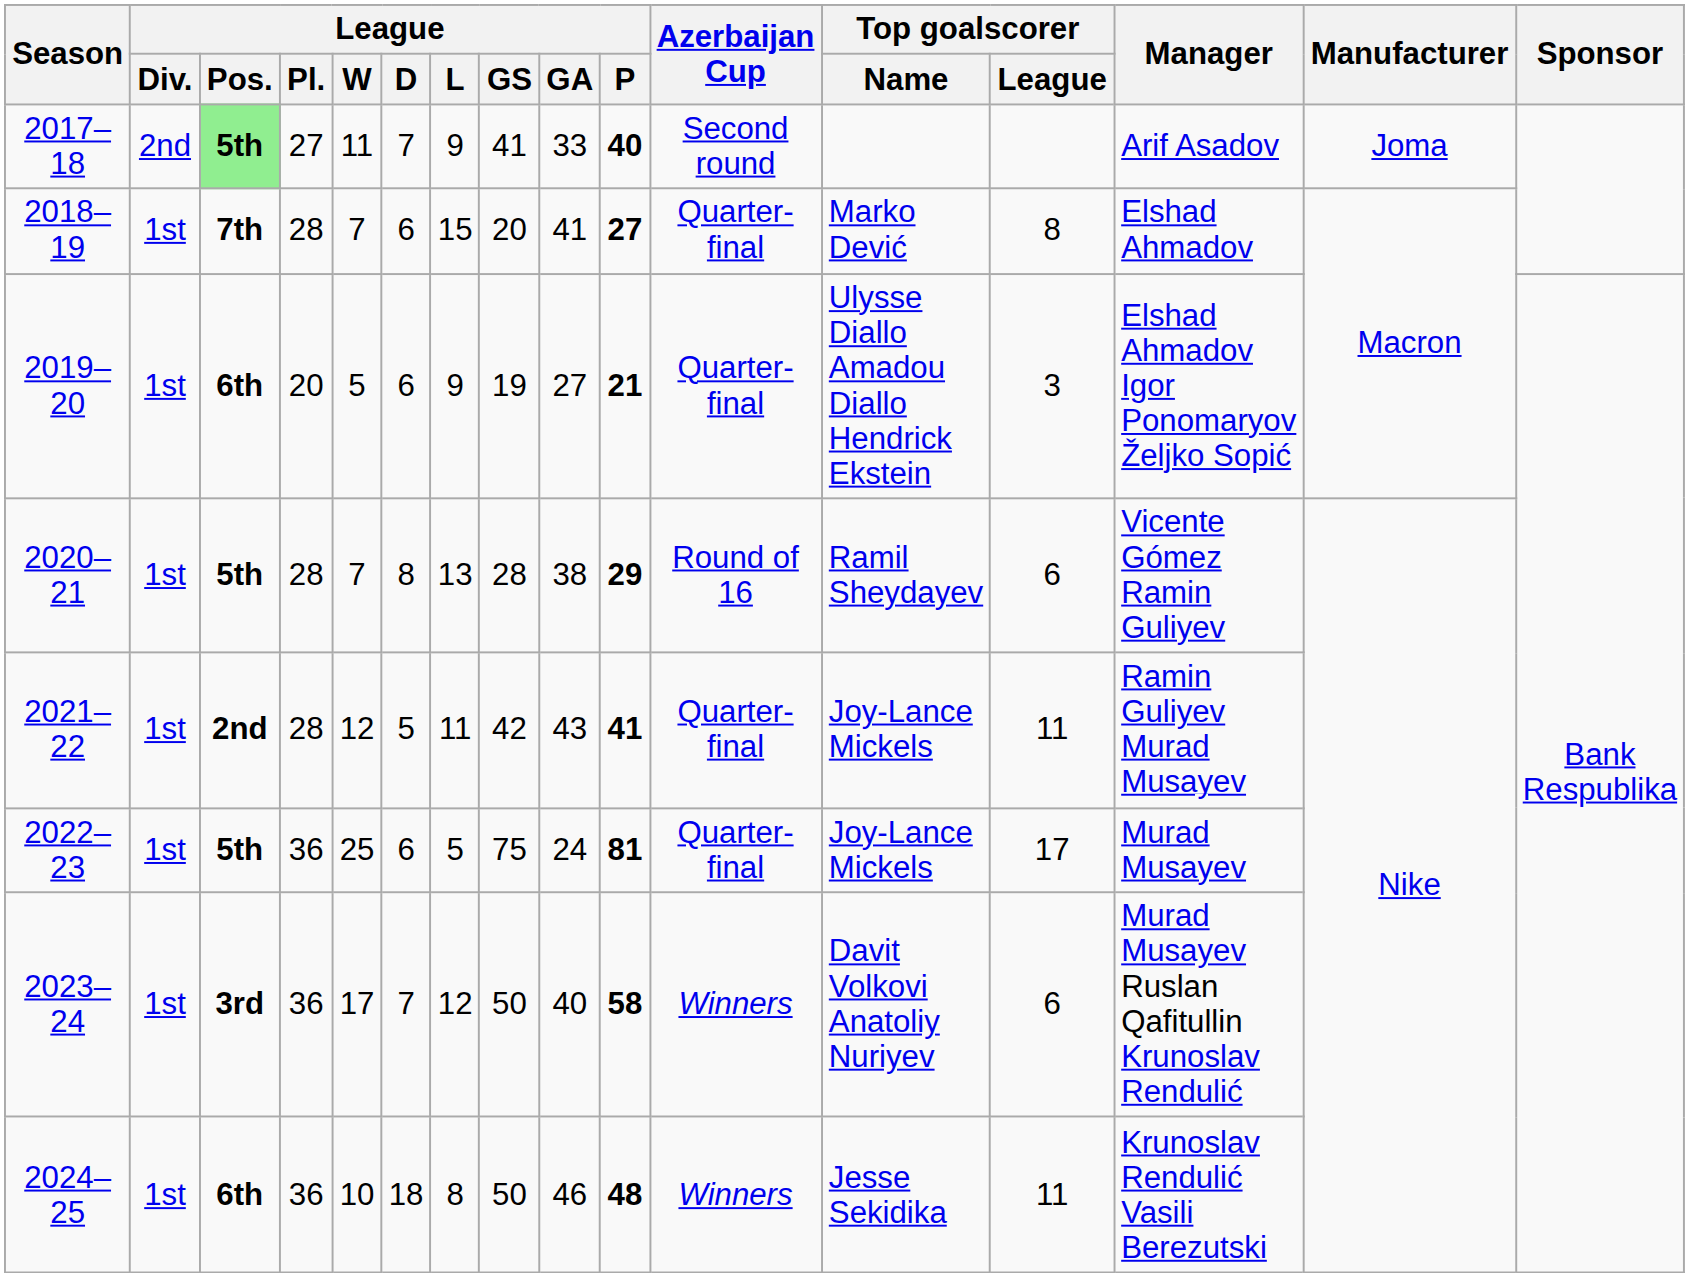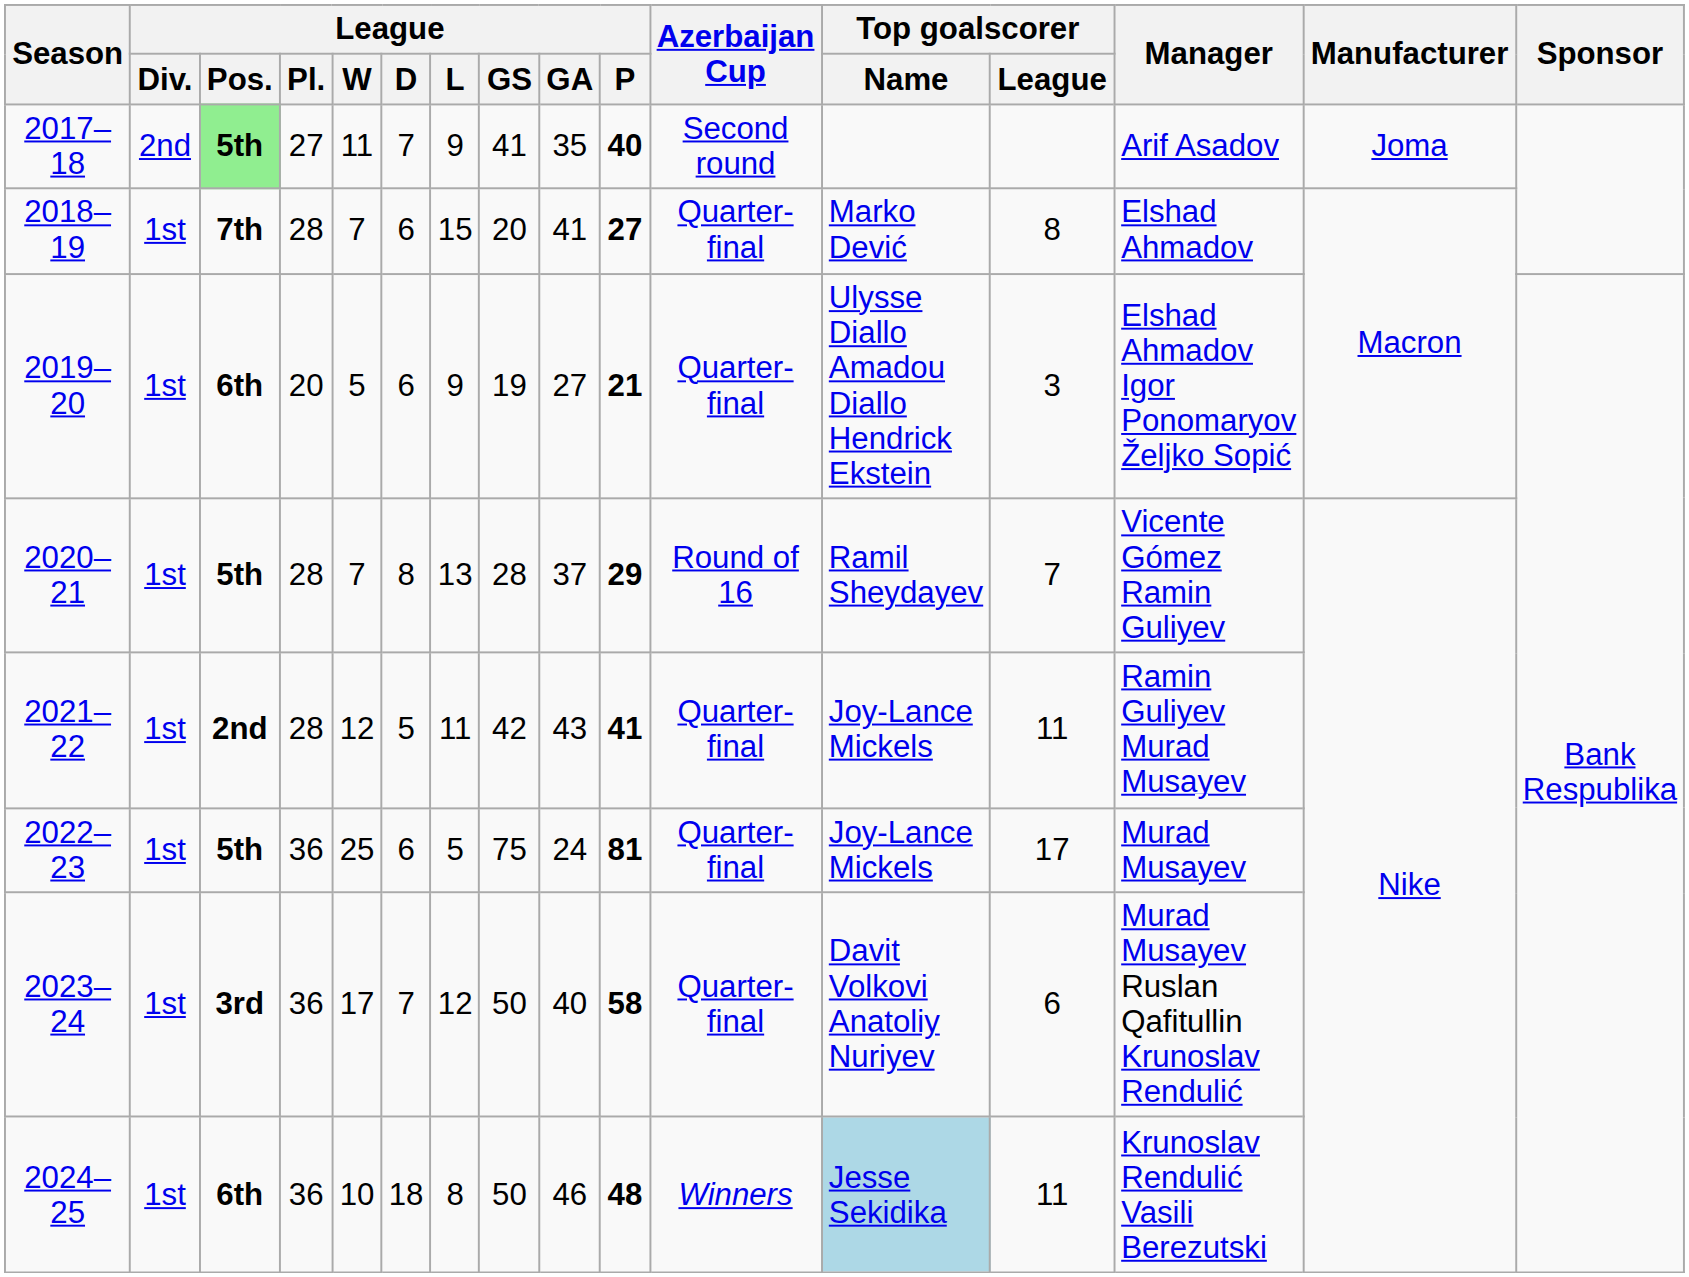2017–18 | League / GA: 33 -> 35
2020–21 | League / GA: 38 -> 37
2020–21 | Top goalscorer / League: 6 -> 7
2023–24 | Azerbaijan Cup: Winners -> Quarter-final
2024–25 | Top goalscorer / Name: no background -> lightblue background
